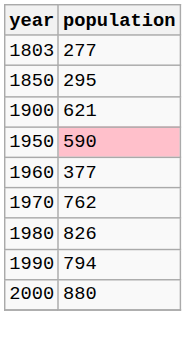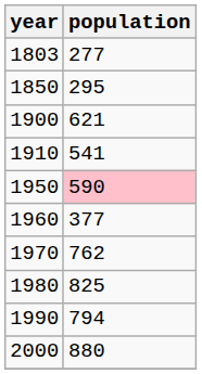+ row: 1910 | 541
1980 | population: 826 -> 825
